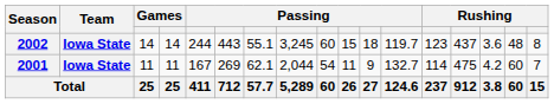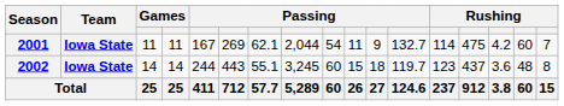rows swapped: 2001 <-> 2002
